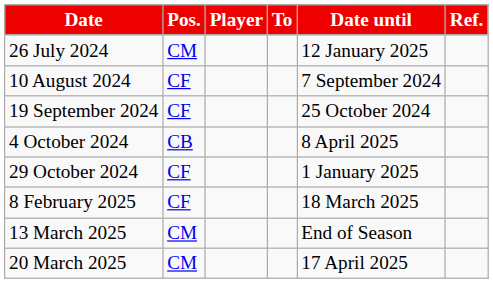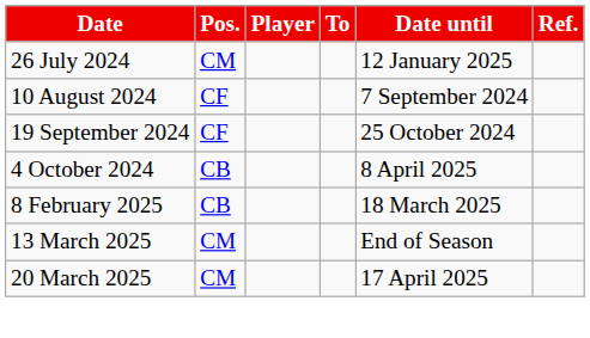- row: 29 October 2024 | CF | 1 January 2025
8 February 2025 | Pos.: CF -> CB
